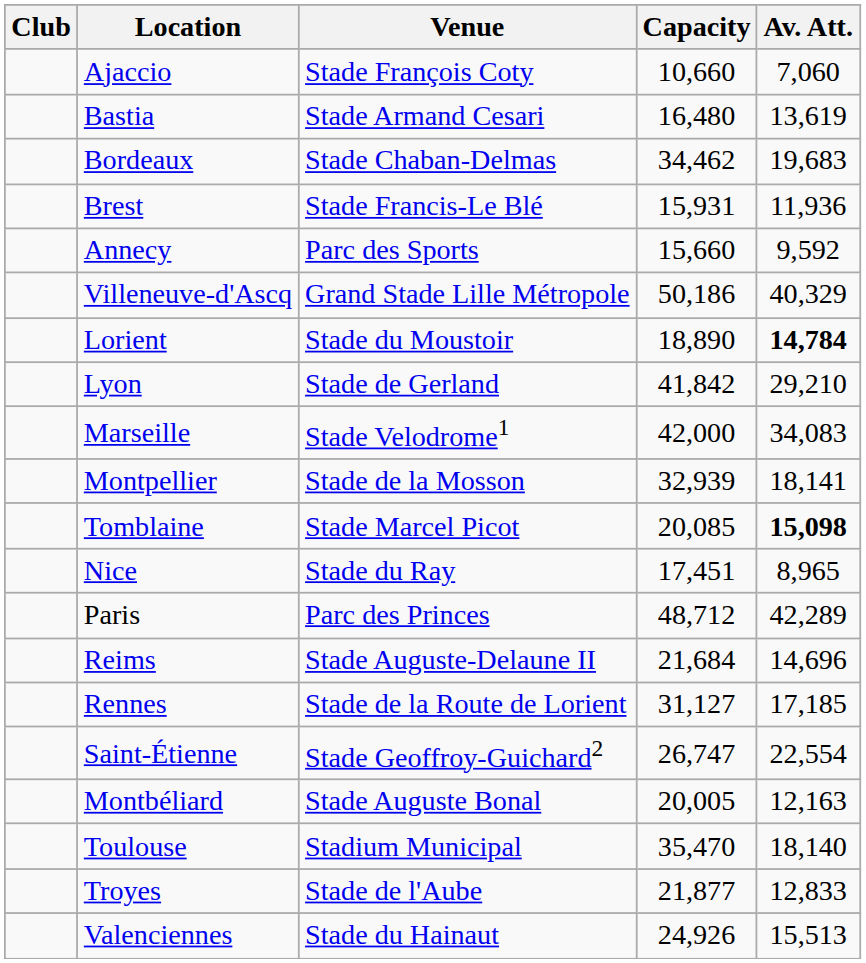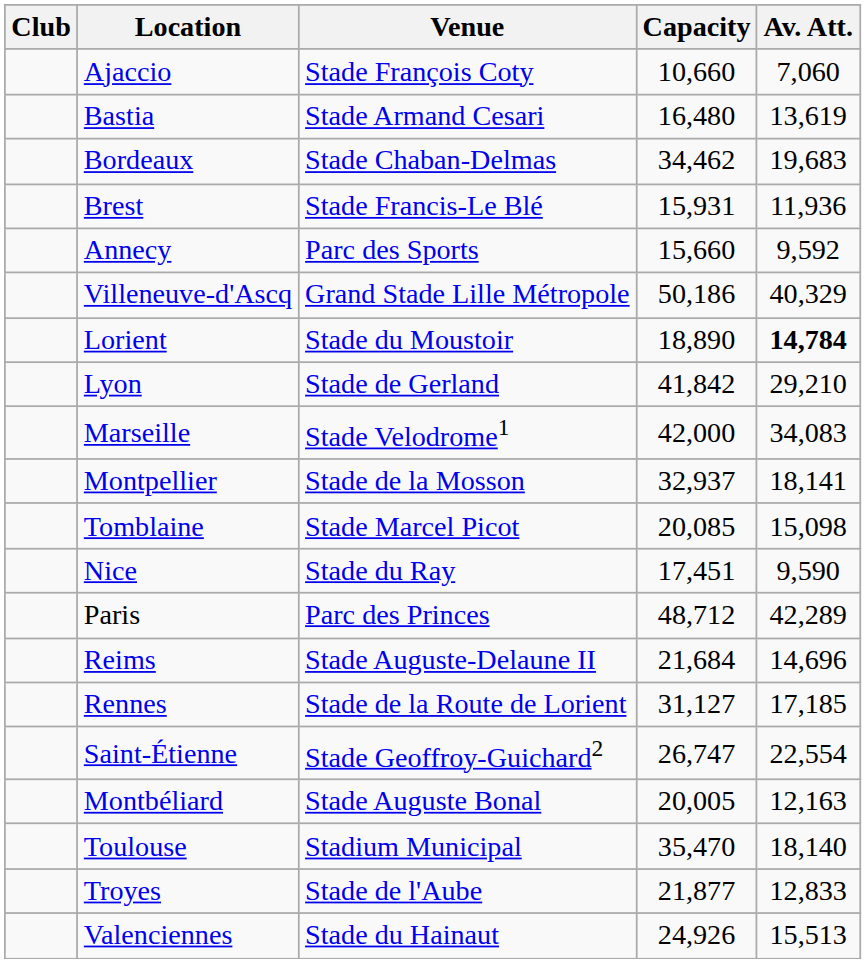Montpellier | Capacity: 32,939 -> 32,937
Tomblaine | Av. Att.: bold -> normal
Nice | Av. Att.: 8,965 -> 9,590
